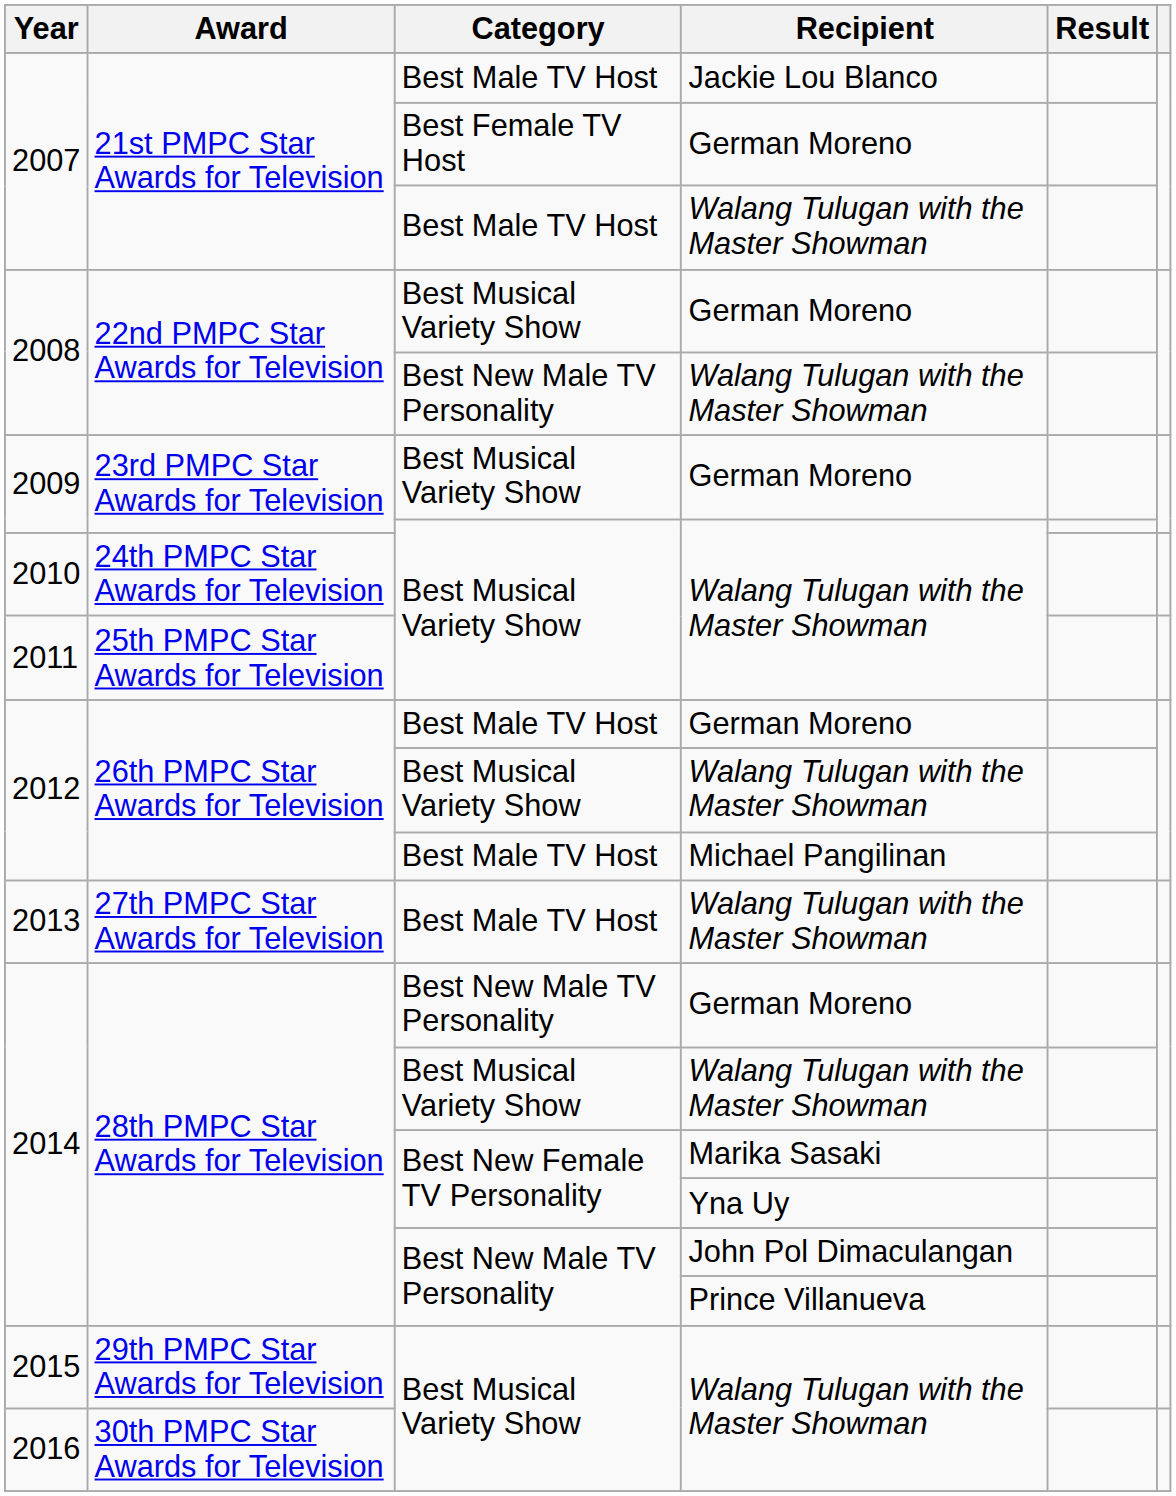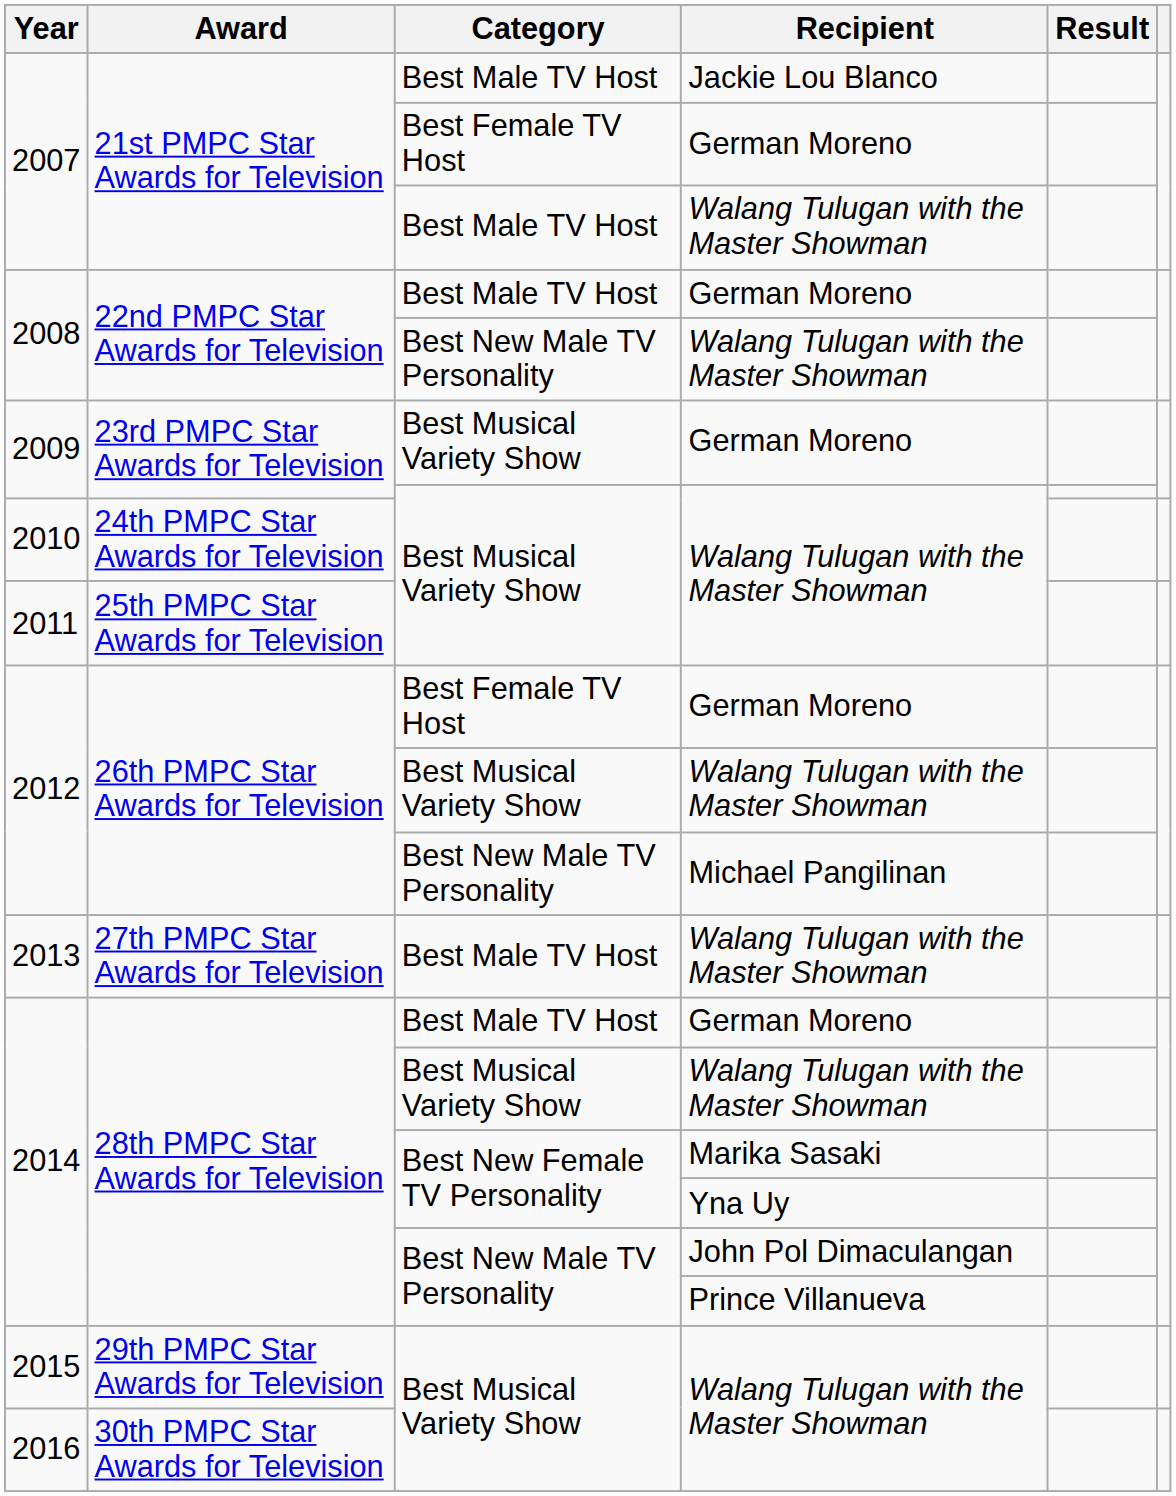2008 / German Moreno | Category: Best Musical Variety Show -> Best Male TV Host
2012 / German Moreno | Category: Best Male TV Host -> Best Female TV Host
2012 / Michael Pangilinan | Category: Best Male TV Host -> Best New Male TV Personality
2014 / German Moreno | Category: Best New Male TV Personality -> Best Male TV Host
